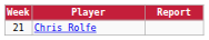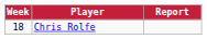Chris Rolfe | Week: 21 -> 18
